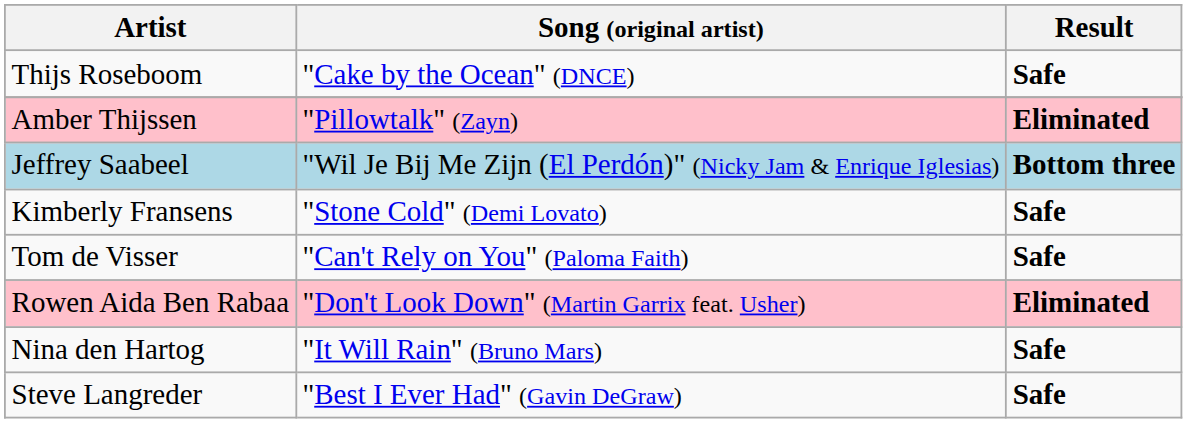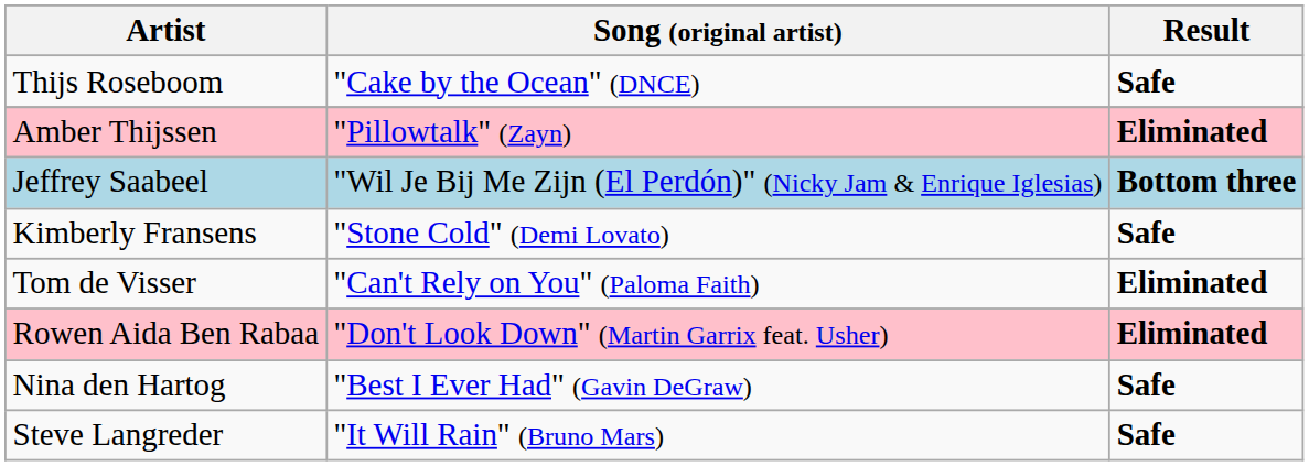Tom de Visser | Result: Safe -> Eliminated
Nina den Hartog | Song (original artist): "It Will Rain" (Bruno Mars) -> "Best I Ever Had" (Gavin DeGraw)
Steve Langreder | Song (original artist): "Best I Ever Had" (Gavin DeGraw) -> "It Will Rain" (Bruno Mars)
